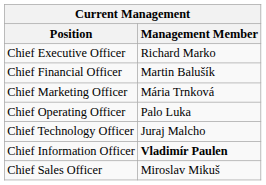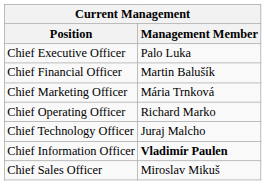Chief Executive Officer | Management Member: Richard Marko -> Palo Luka
Chief Operating Officer | Management Member: Palo Luka -> Richard Marko
